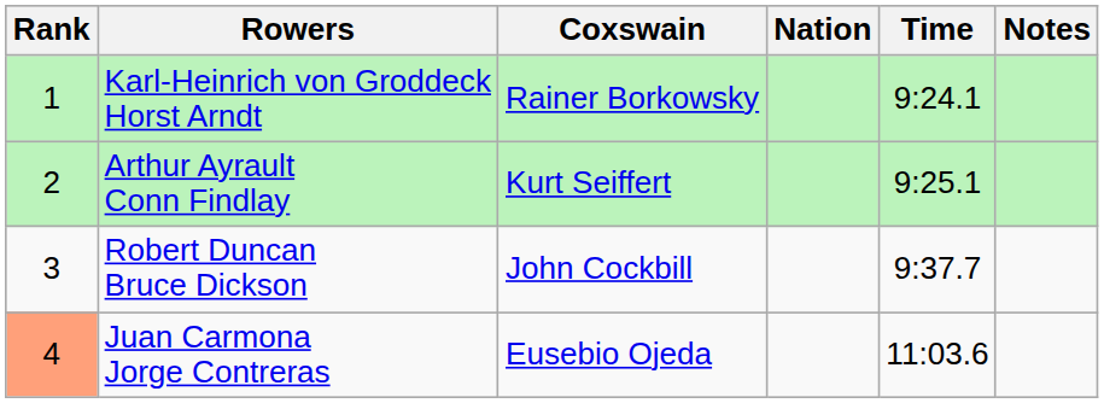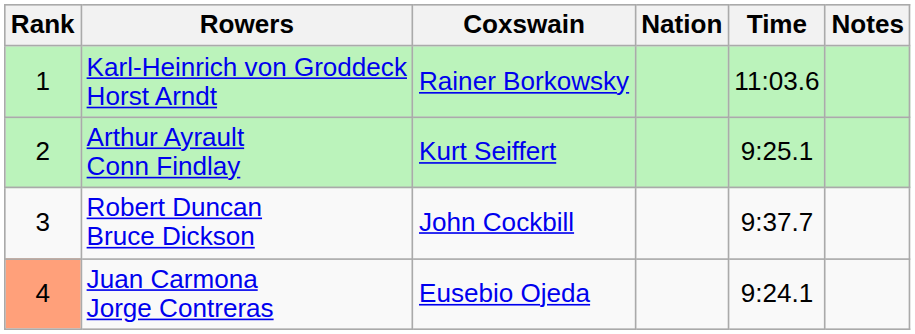Karl-Heinrich von Groddeck Horst Arndt | Time: 9:24.1 -> 11:03.6
Juan Carmona Jorge Contreras | Time: 11:03.6 -> 9:24.1
